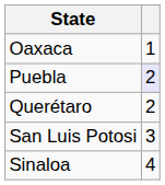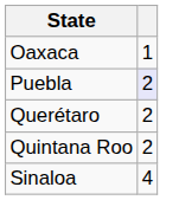+ row: Quintana Roo | 2
- row: San Luis Potosi | 3
